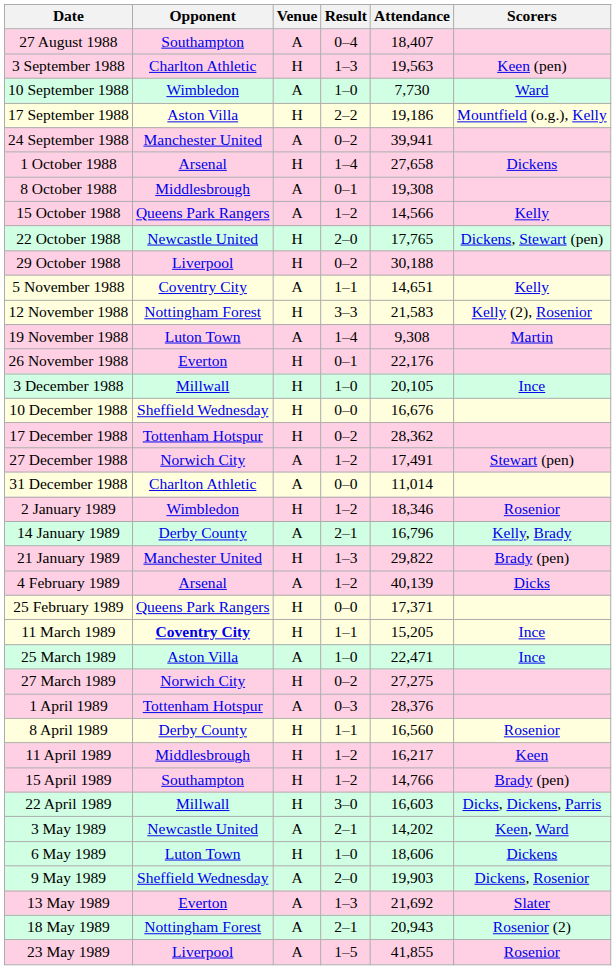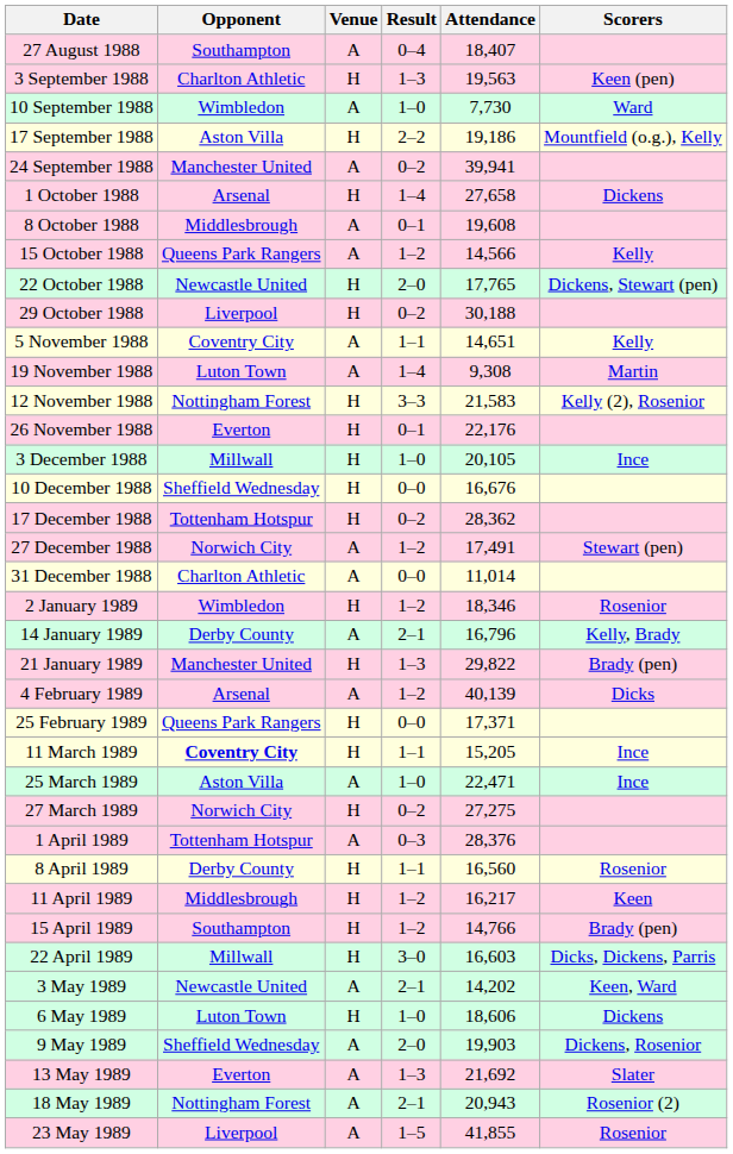8 October 1988 | Attendance: 19,308 -> 19,608
rows swapped: 12 November 1988 <-> 19 November 1988
